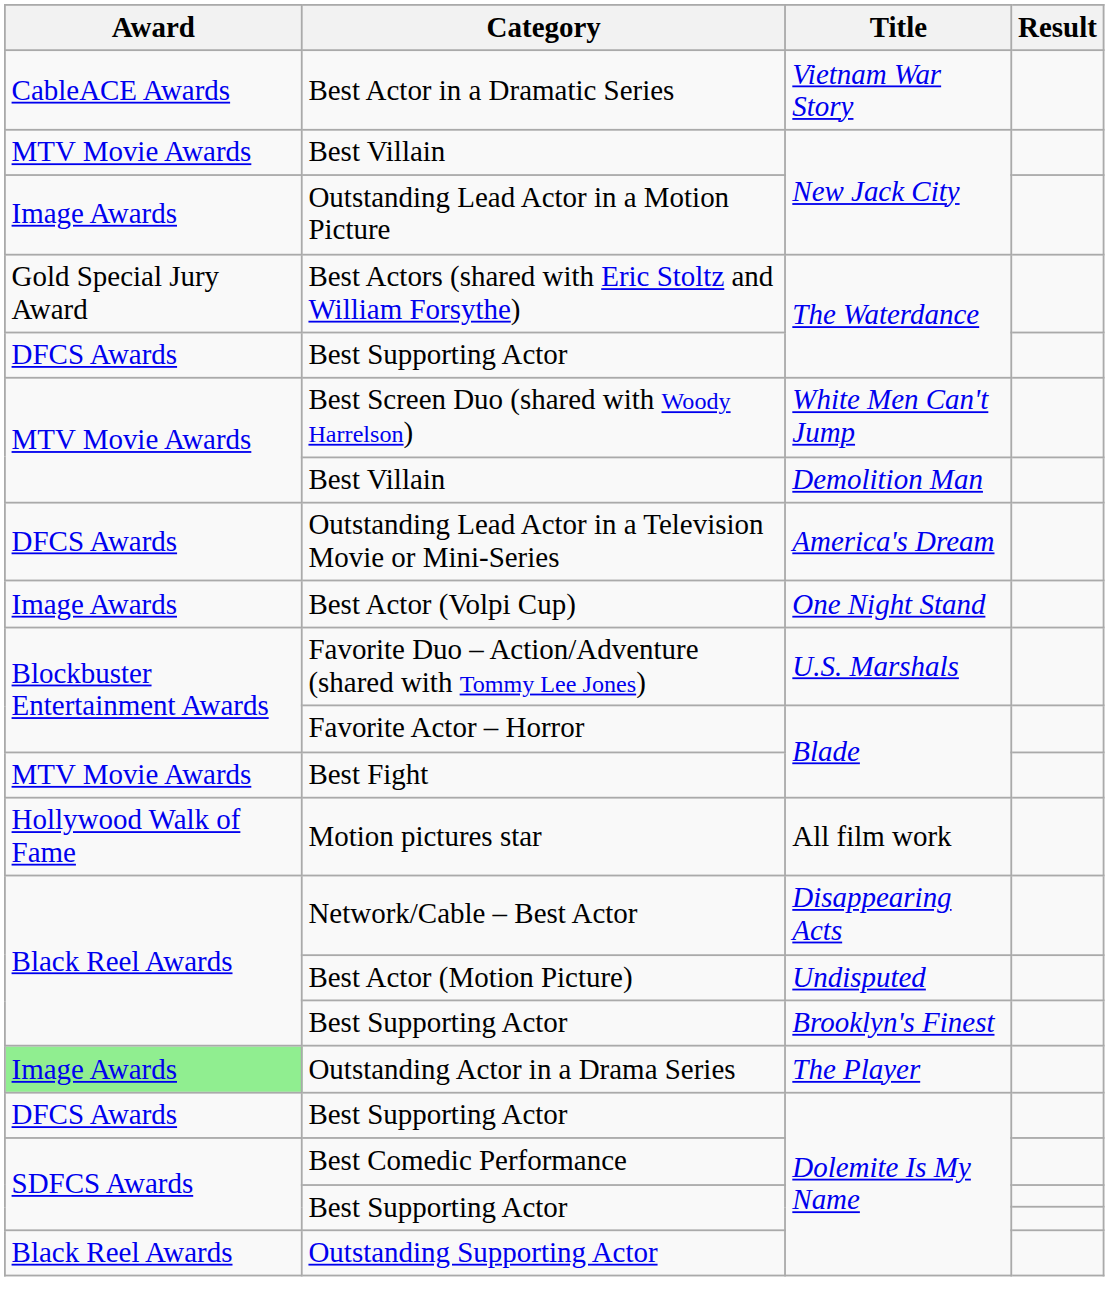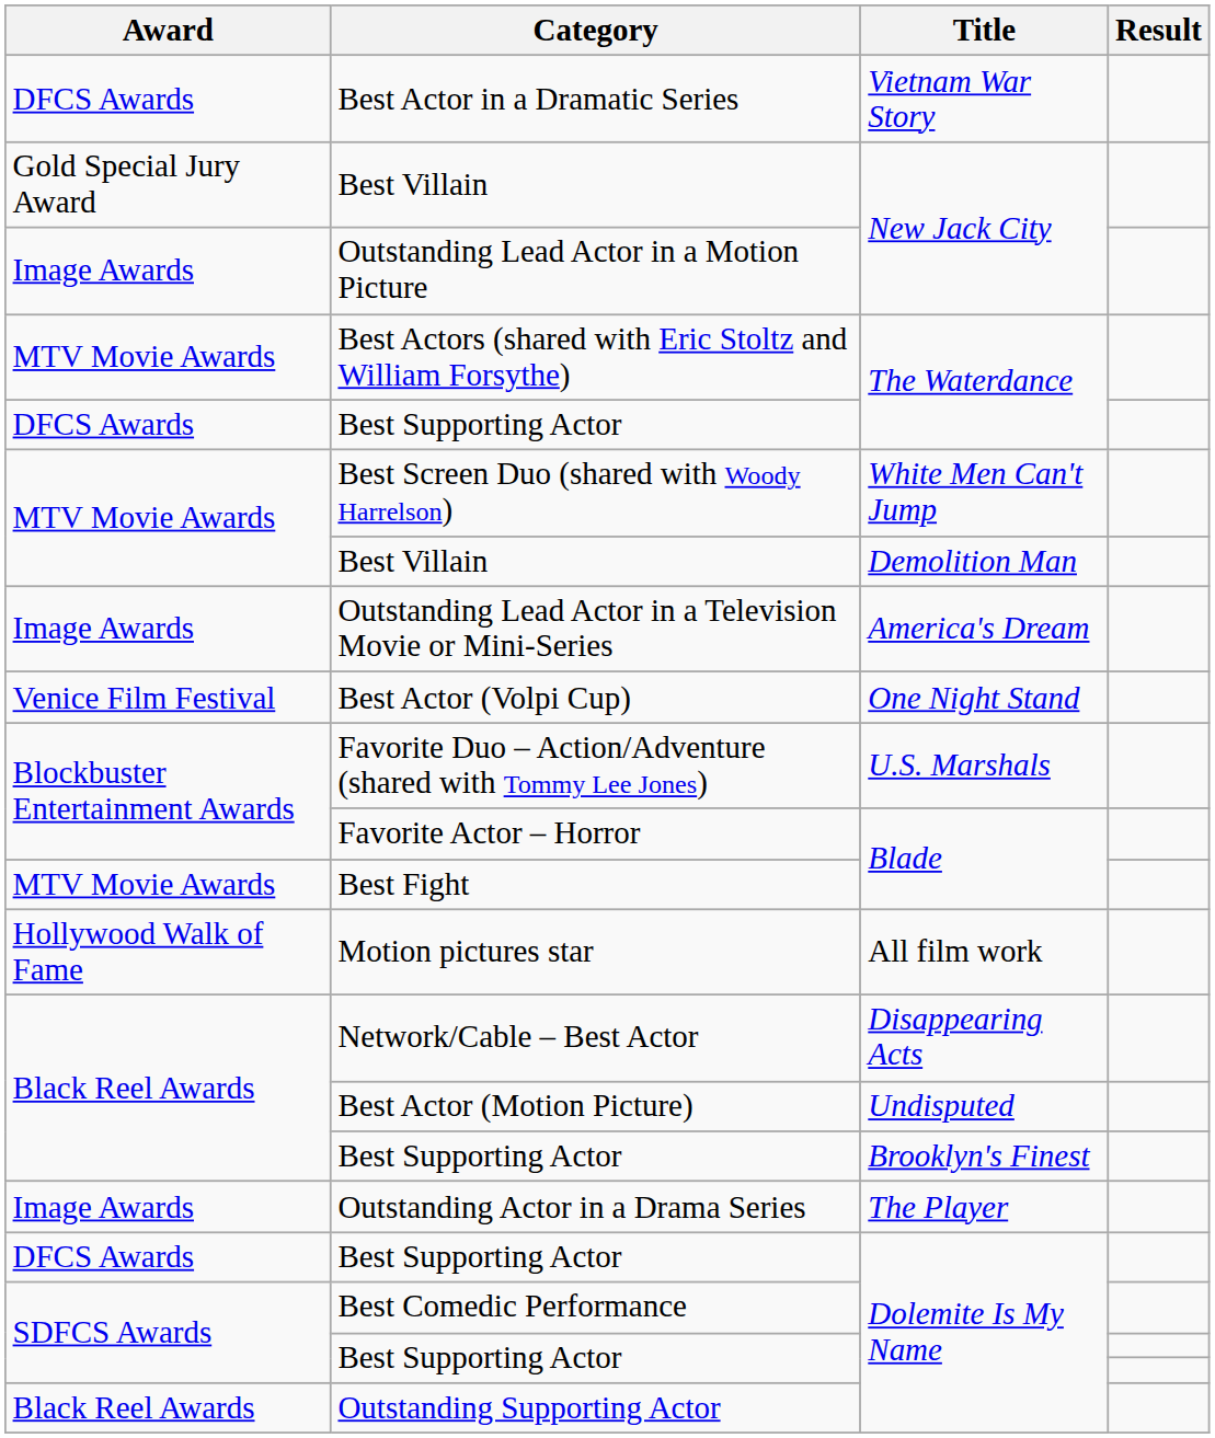Best Actor in a Dramatic Series | Award: CableACE Awards -> DFCS Awards
Best Villain / New Jack City | Award: MTV Movie Awards -> Gold Special Jury Award
Best Actors (shared with Eric Stoltz and William Forsythe) | Award: Gold Special Jury Award -> MTV Movie Awards
Outstanding Lead Actor in a Television Movie or Mini-Series | Award: DFCS Awards -> Image Awards
Best Actor (Volpi Cup) | Award: Image Awards -> Venice Film Festival
Outstanding Actor in a Drama Series | Award: lightgreen background -> no background
